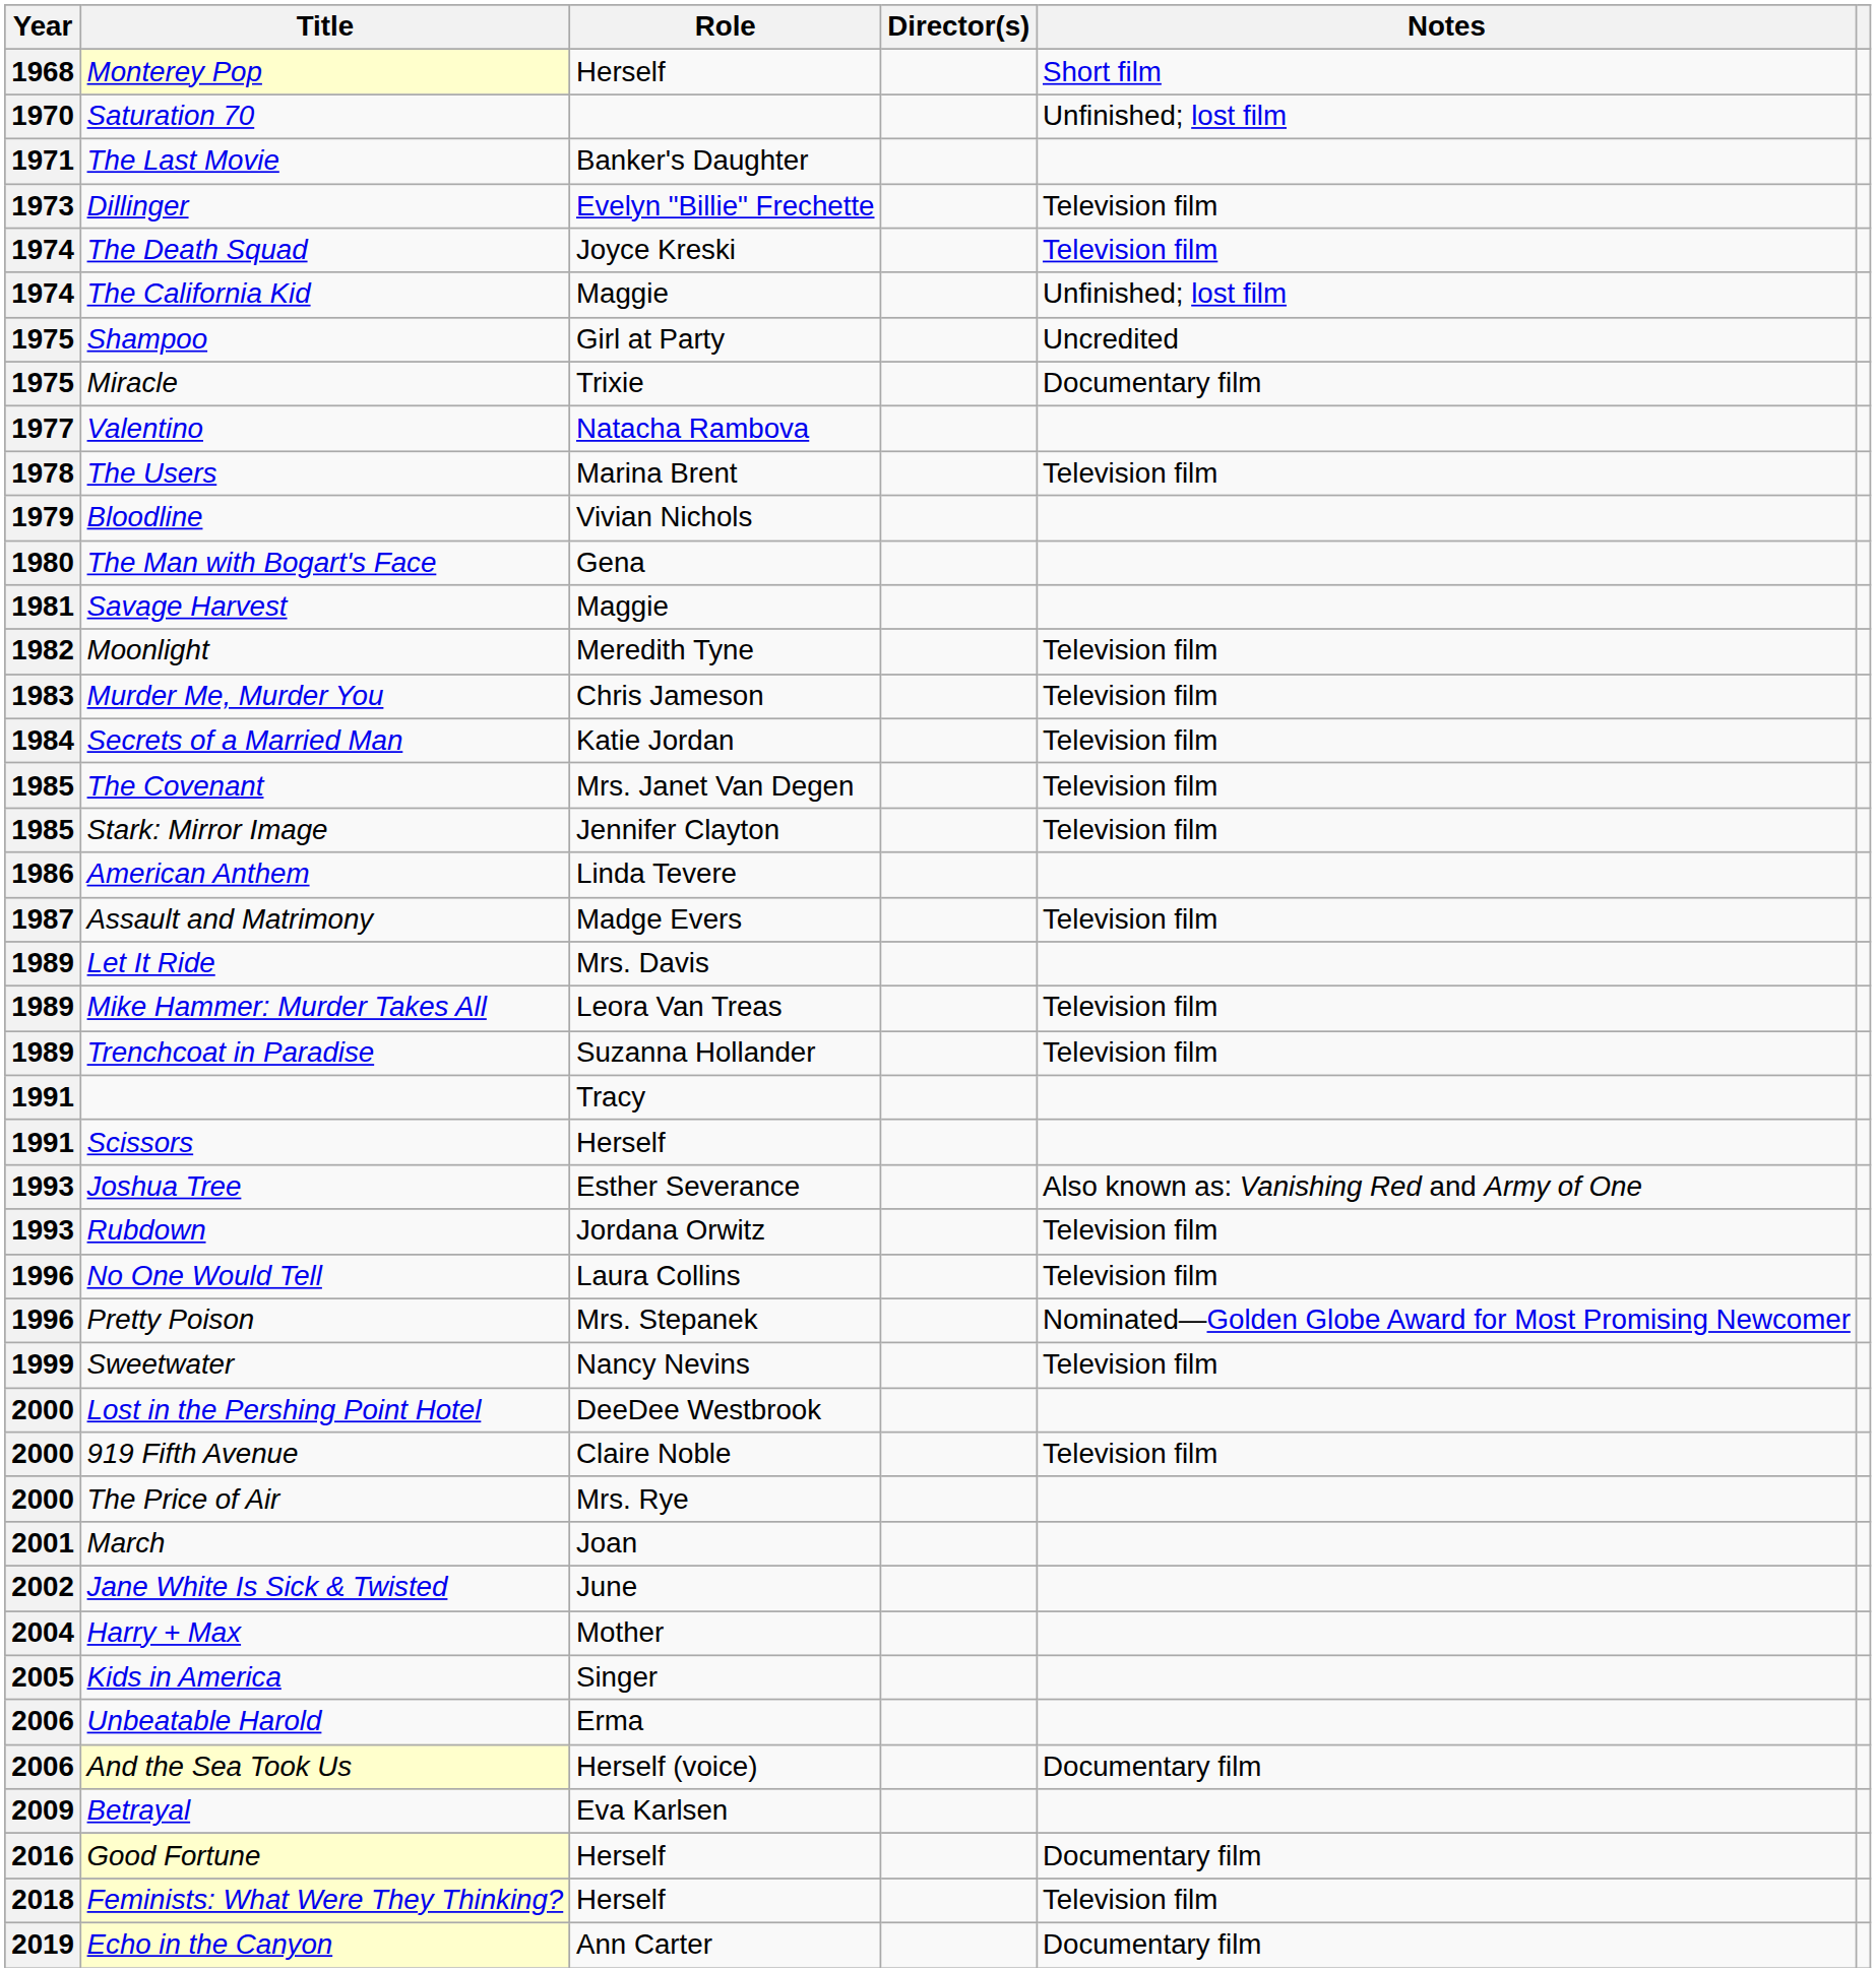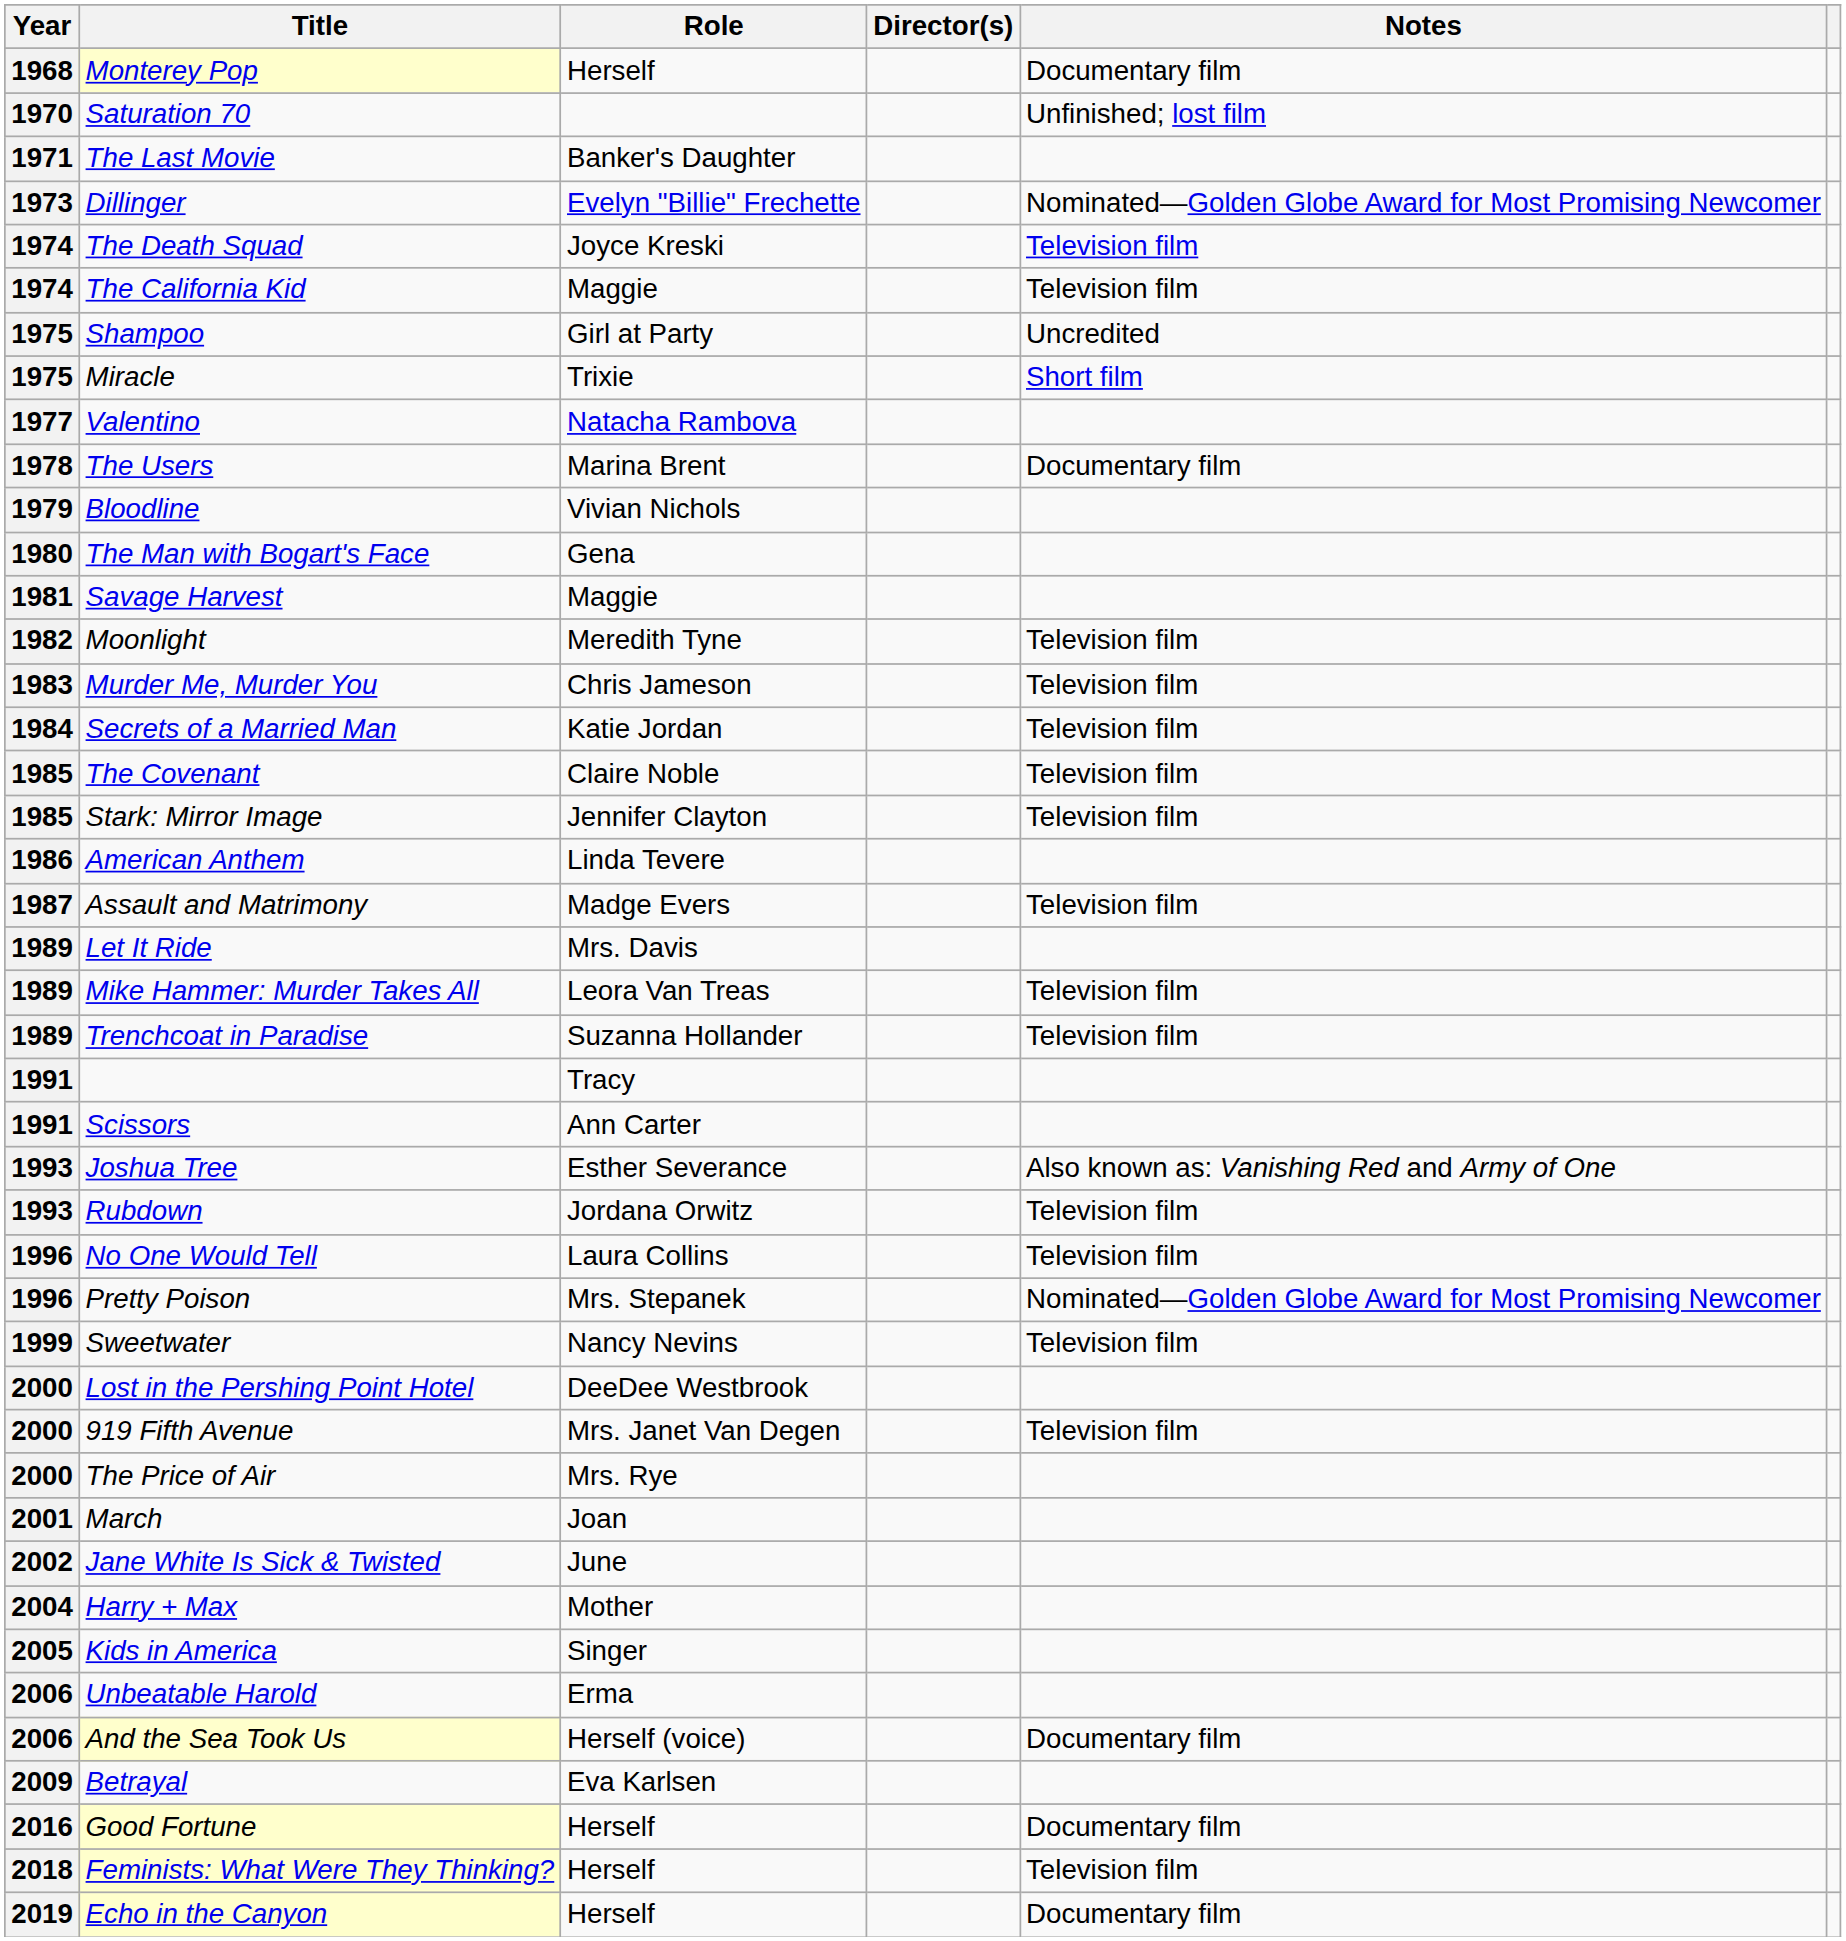Monterey Pop | Notes: Short film -> Documentary film
Dillinger | Notes: Television film -> Nominated—Golden Globe Award for Most Promising Newcomer
The California Kid | Notes: Unfinished; lost film -> Television film
Miracle | Notes: Documentary film -> Short film
The Users | Notes: Television film -> Documentary film
The Covenant | Role: Mrs. Janet Van Degen -> Claire Noble
Scissors | Role: Herself -> Ann Carter
919 Fifth Avenue | Role: Claire Noble -> Mrs. Janet Van Degen
Echo in the Canyon | Role: Ann Carter -> Herself
